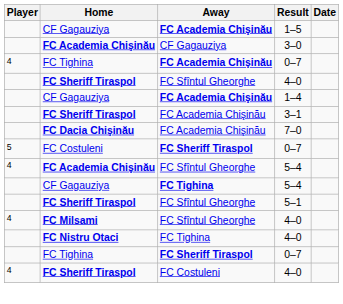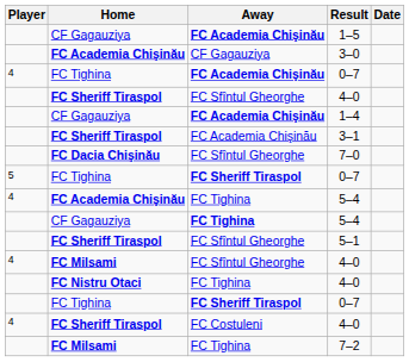7–0 | Away: FC Academia Chişinău -> FC Sfîntul Gheorghe
5 / 0–7 | Home: FC Costuleni -> FC Tighina
4 / 5–4 | Away: FC Sfîntul Gheorghe -> FC Tighina
+ row: FC Milsami | FC Tighina | 7–2
